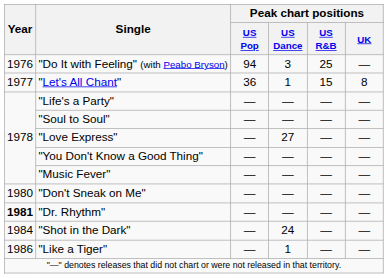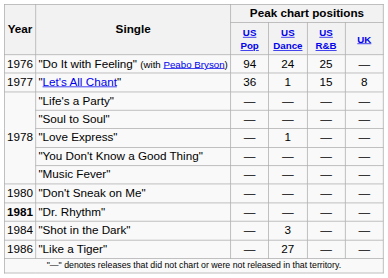"Do It with Feeling" (with Peabo Bryson) | Peak chart positions / US Dance: 3 -> 24
"Love Express" | Peak chart positions / US Dance: 27 -> 1
"Shot in the Dark" | Peak chart positions / US Dance: 24 -> 3
"Like a Tiger" | Peak chart positions / US Dance: 1 -> 27
